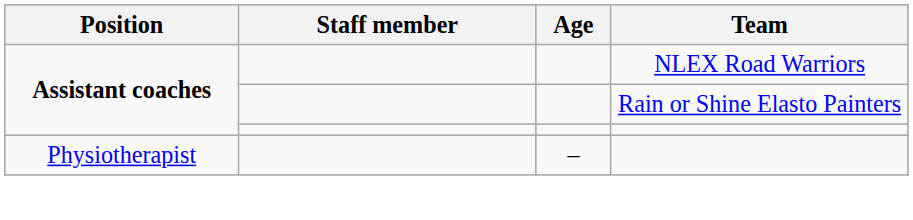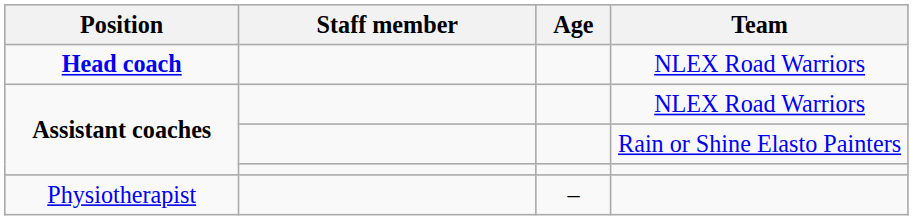+ row: Head coach | NLEX Road Warriors
